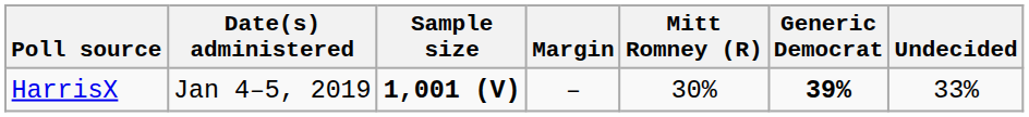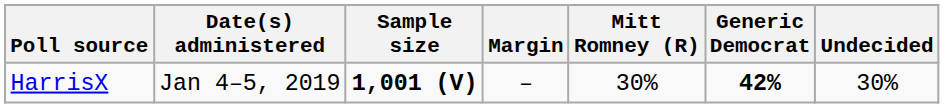HarrisX | Generic Democrat: 39% -> 42%
HarrisX | Undecided: 33% -> 30%
